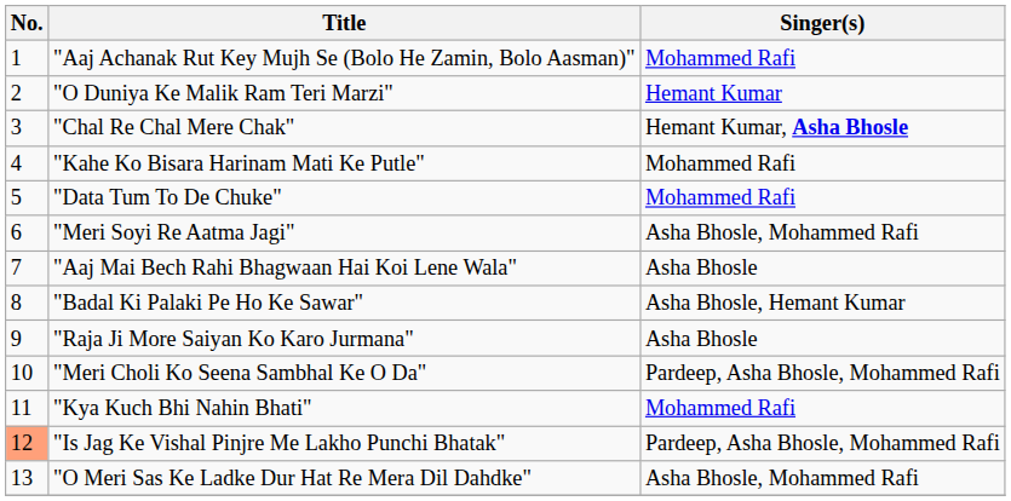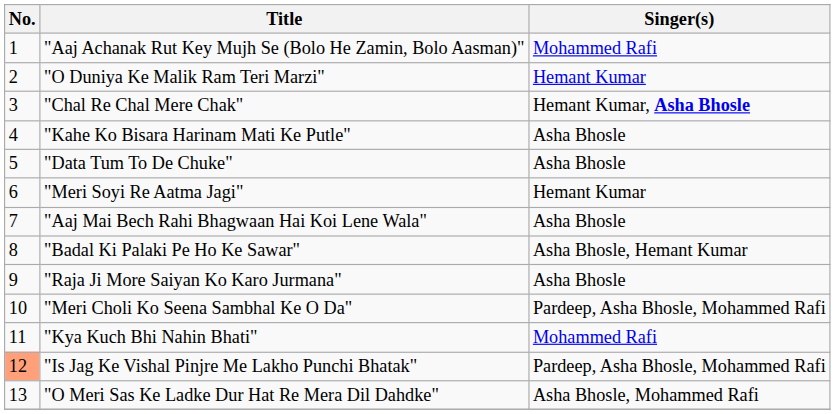"Kahe Ko Bisara Harinam Mati Ke Putle" | Singer(s): Mohammed Rafi -> Asha Bhosle
"Data Tum To De Chuke" | Singer(s): Mohammed Rafi -> Asha Bhosle
"Meri Soyi Re Aatma Jagi" | Singer(s): Asha Bhosle, Mohammed Rafi -> Hemant Kumar
